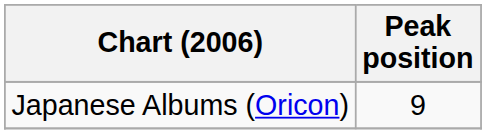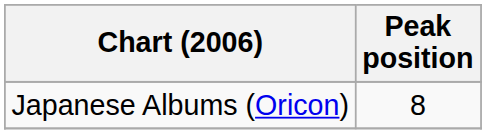Japanese Albums (Oricon) | Peak position: 9 -> 8
